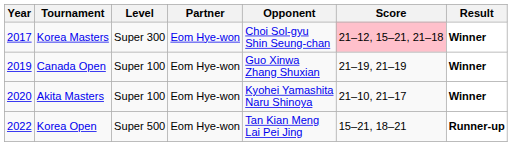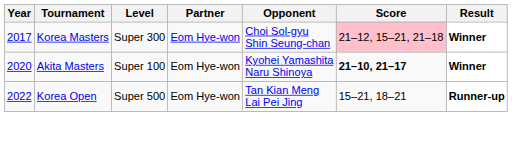- row: 2019 | Canada Open | Super 100 | Eom Hye-won | Guo Xinwa Zhang Shuxian | 21–19, 21–19 | Winner
Akita Masters | Score: normal -> bold
